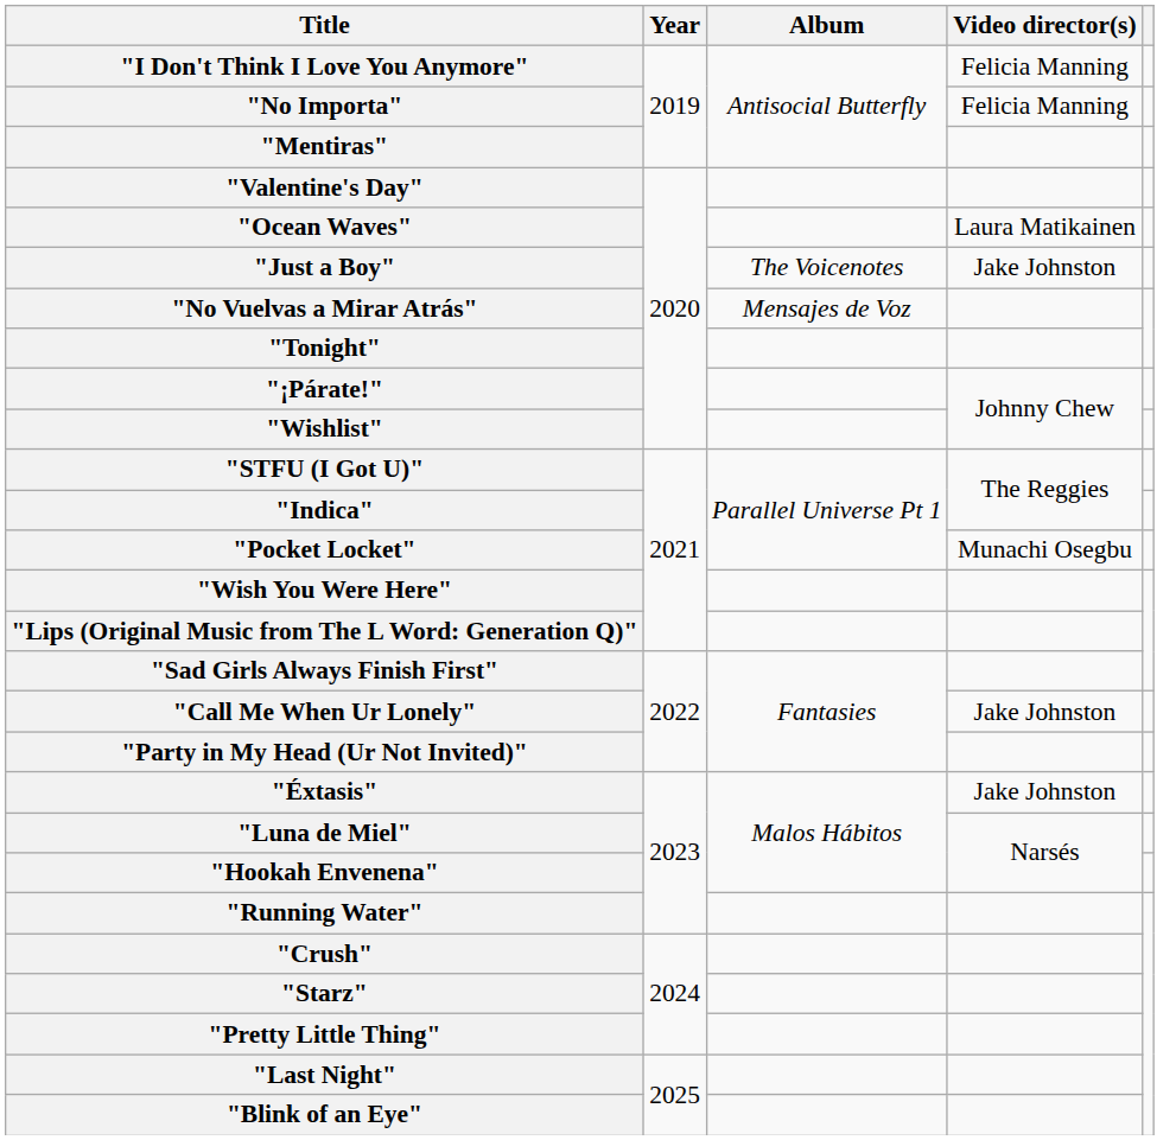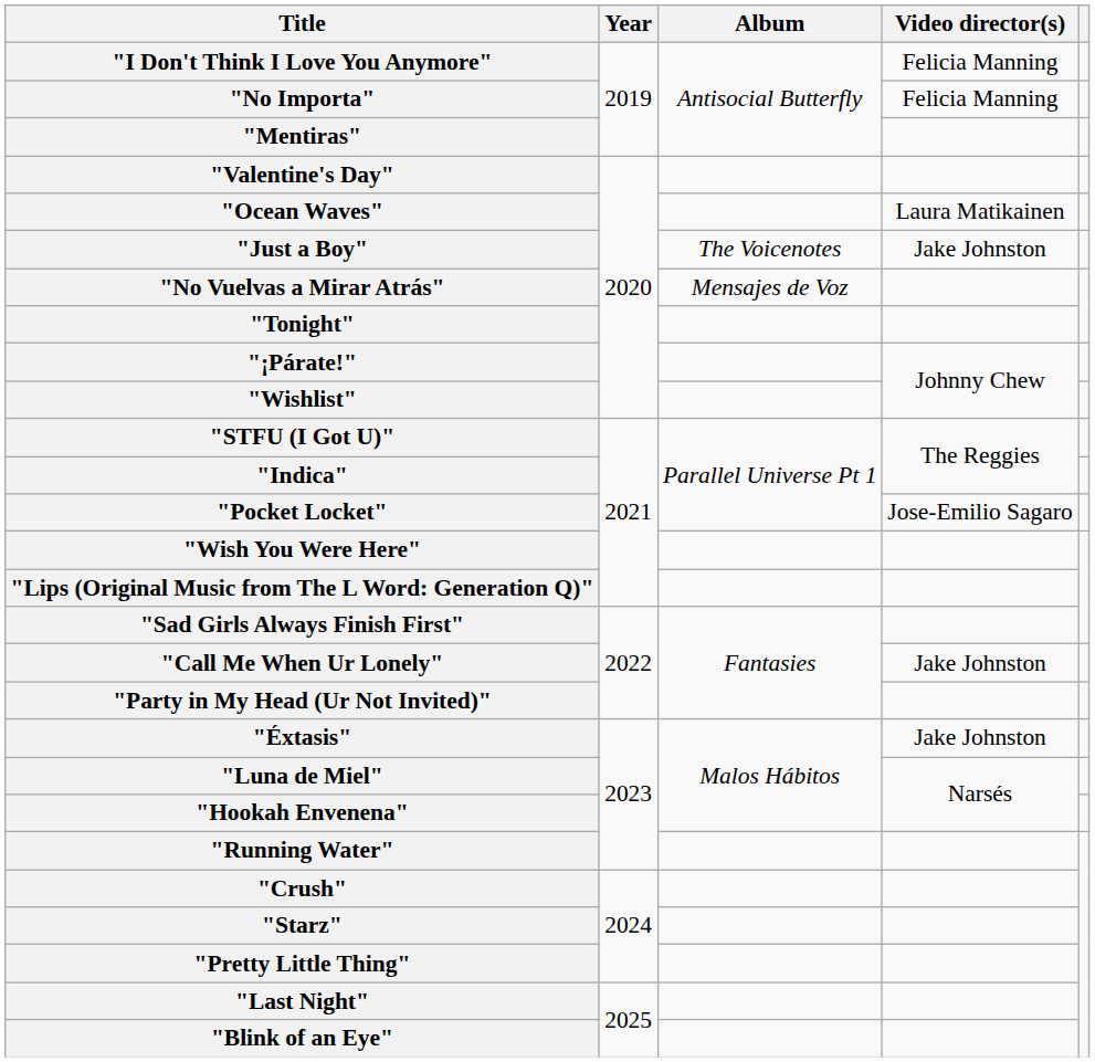"Pocket Locket" | Video director(s): Munachi Osegbu -> Jose-Emilio Sagaro
